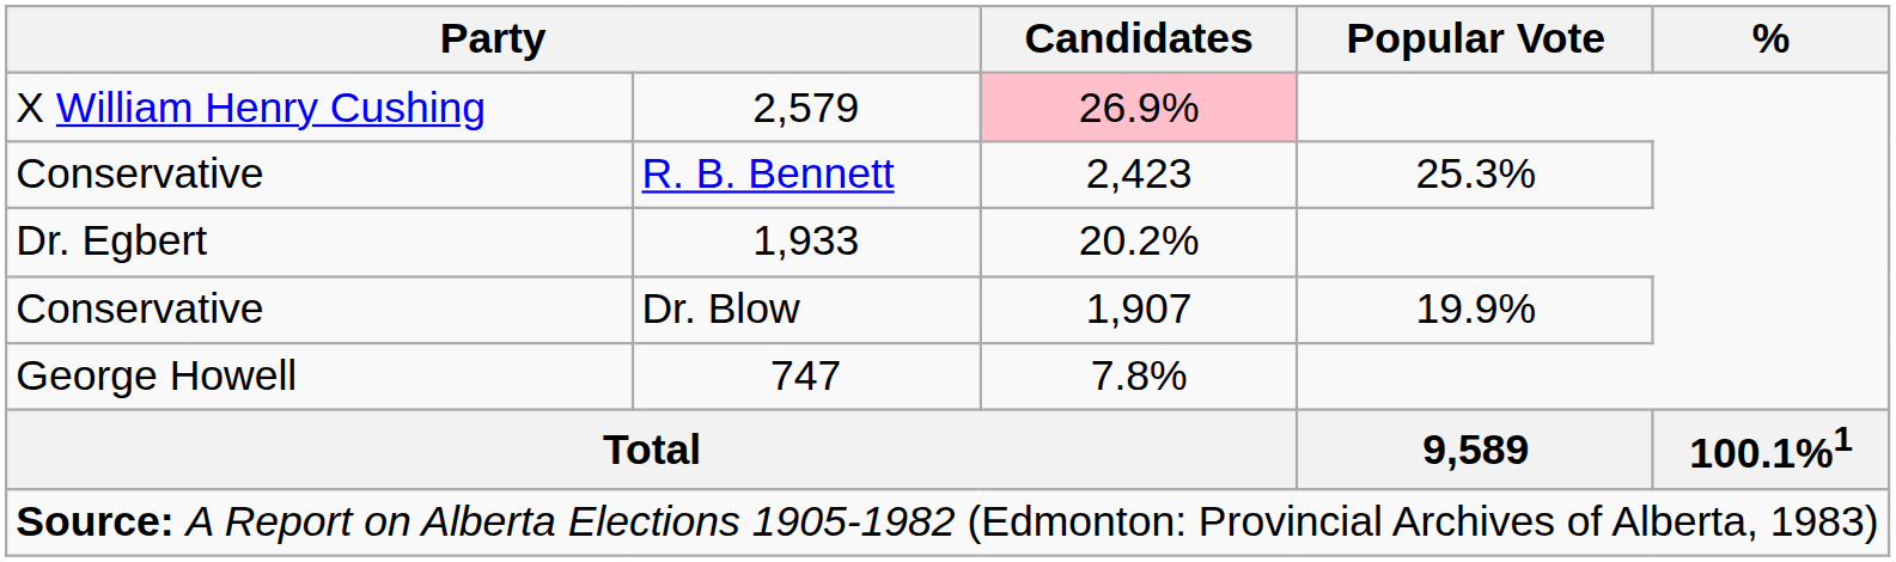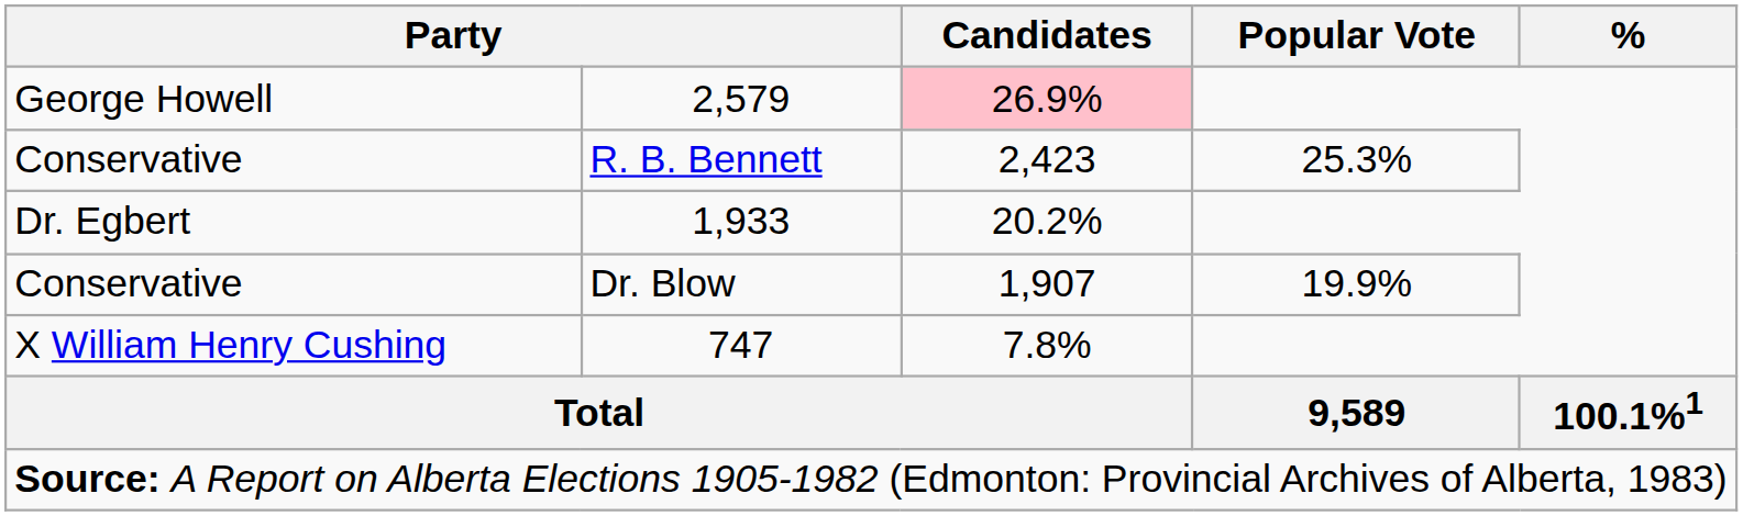2,579 | column 1: X William Henry Cushing -> George Howell
747 | column 1: George Howell -> X William Henry Cushing
